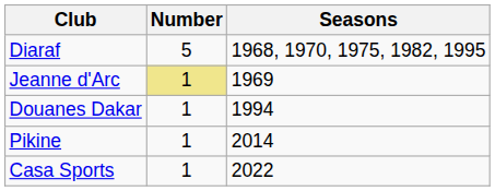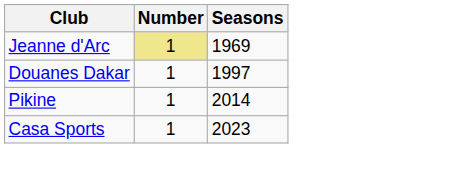- row: Diaraf | 5 | 1968, 1970, 1975, 1982, 1995
Douanes Dakar | Seasons: 1994 -> 1997
Casa Sports | Seasons: 2022 -> 2023
